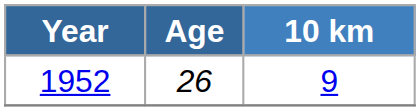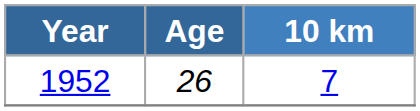1952 | 10 km: 9 -> 7
